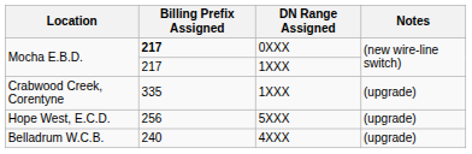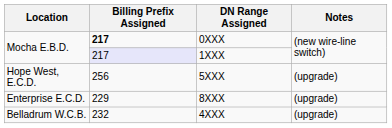Mocha E.B.D. / 1XXX | Billing Prefix Assigned: no background -> lavender background
- row: Crabwood Creek, Corentyne | 335 | 1XXX | (upgrade)
+ row: Enterprise E.C.D. | 229 | 8XXX | (upgrade)
Belladrum W.C.B. | Billing Prefix Assigned: 240 -> 232
